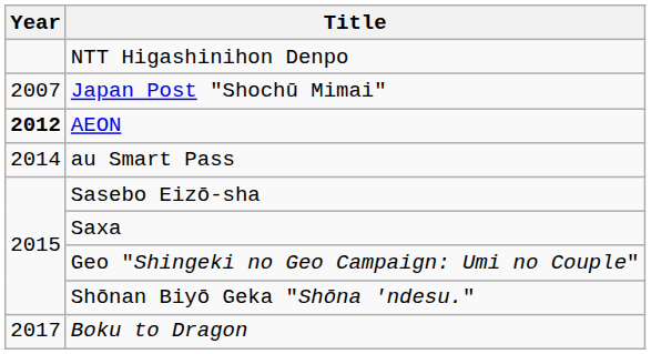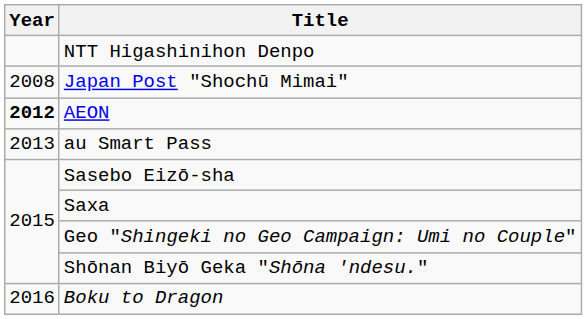Japan Post "Shochū Mimai" | Year: 2007 -> 2008
au Smart Pass | Year: 2014 -> 2013
Boku to Dragon | Year: 2017 -> 2016
